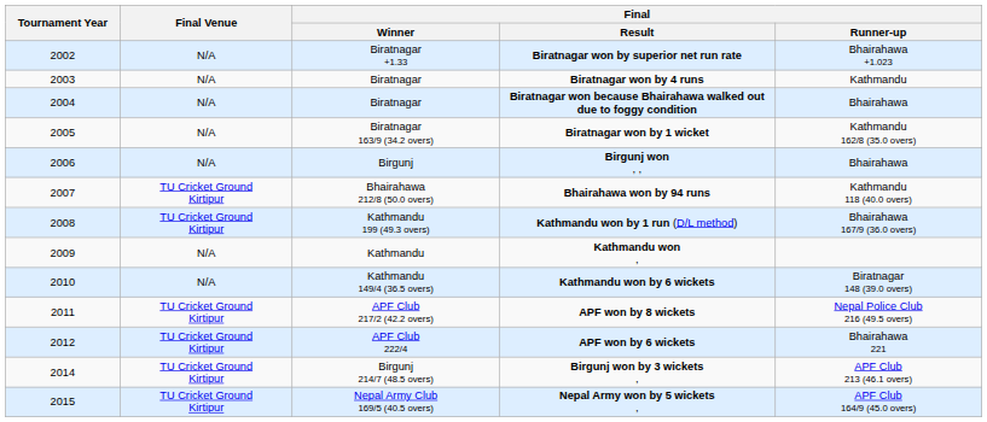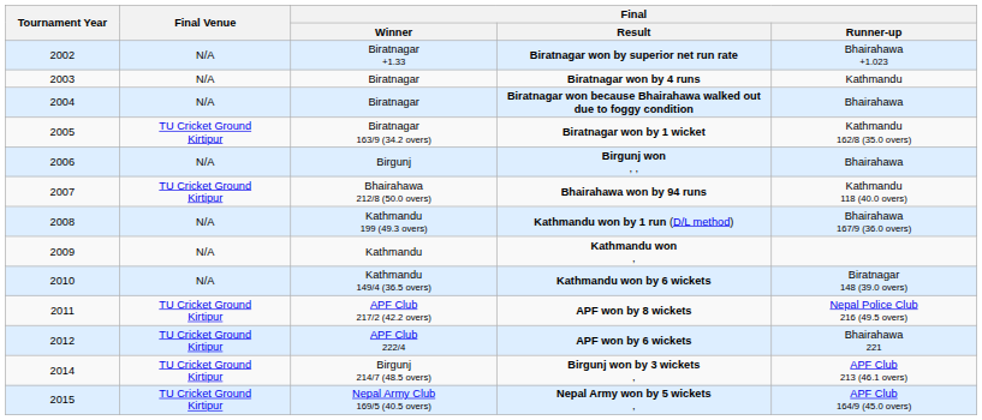Biratnagar won by 1 wicket | Final Venue: N/A -> TU Cricket Ground Kirtipur
Kathmandu won by 1 run (D/L method) | Final Venue: TU Cricket Ground Kirtipur -> N/A
